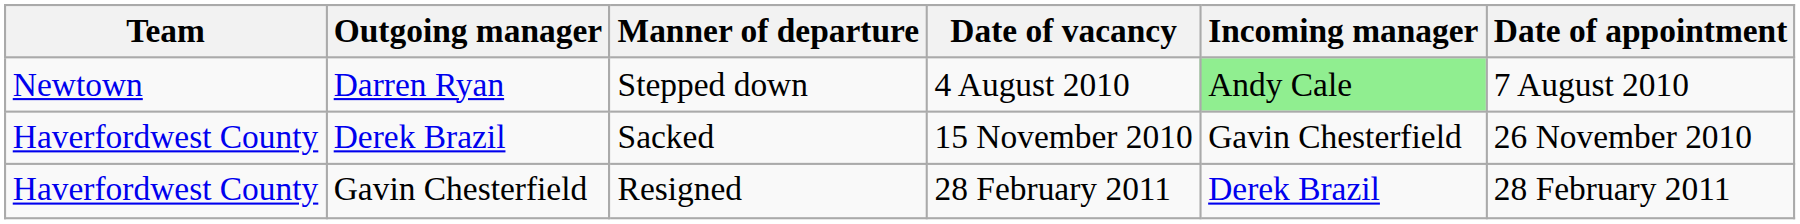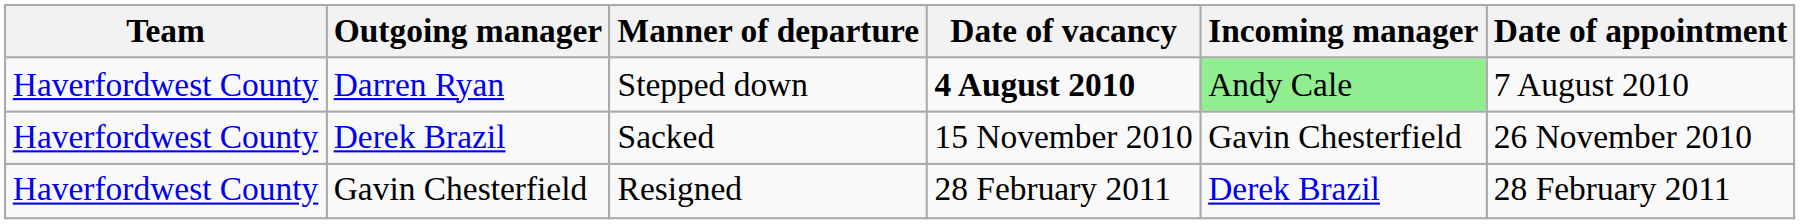Darren Ryan | Team: Newtown -> Haverfordwest County
Darren Ryan | Date of vacancy: normal -> bold
